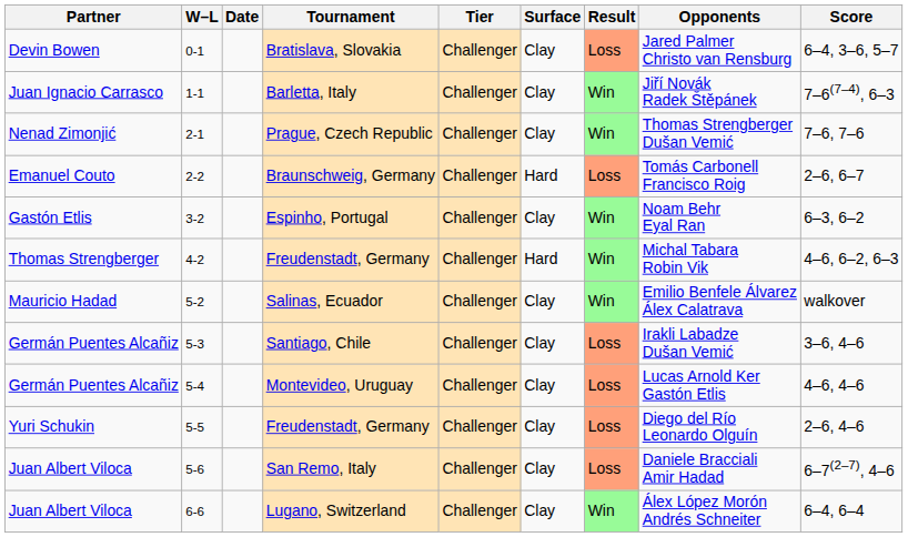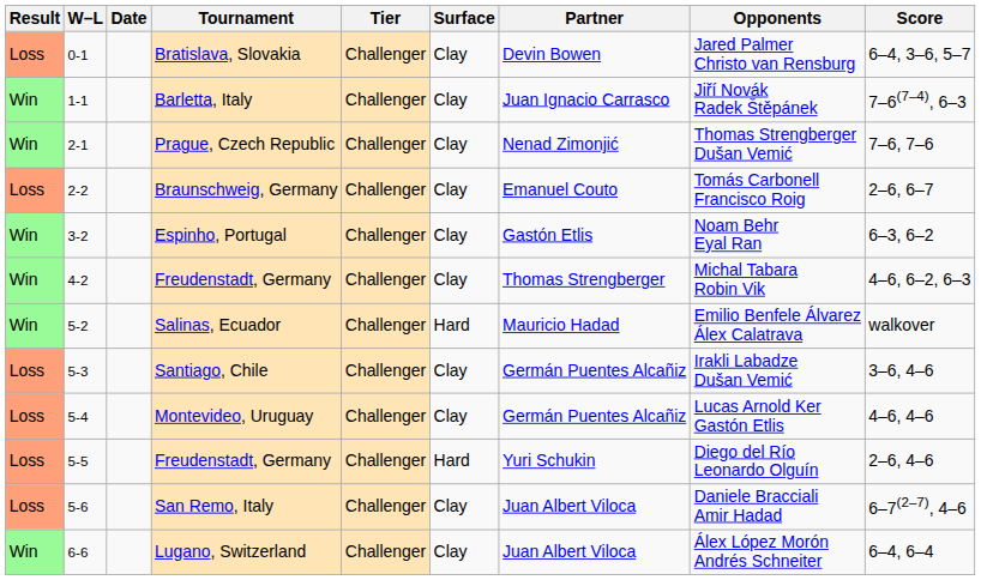columns swapped: Result <-> Partner
Braunschweig, Germany | Surface: Hard -> Clay
4-2 / Freudenstadt, Germany | Surface: Hard -> Clay
Salinas, Ecuador | Surface: Clay -> Hard
5-5 / Freudenstadt, Germany | Surface: Clay -> Hard
